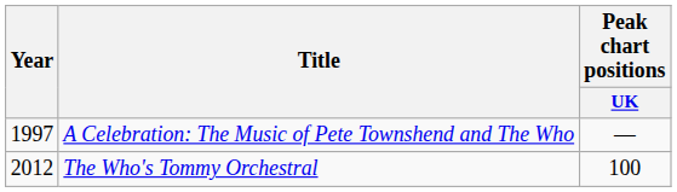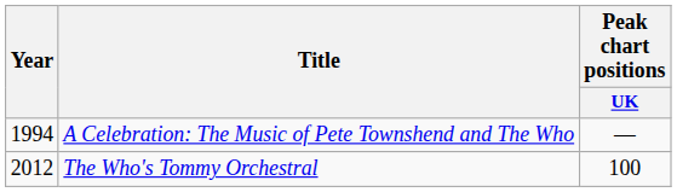A Celebration: The Music of Pete Townshend and The Who | Year: 1997 -> 1994
